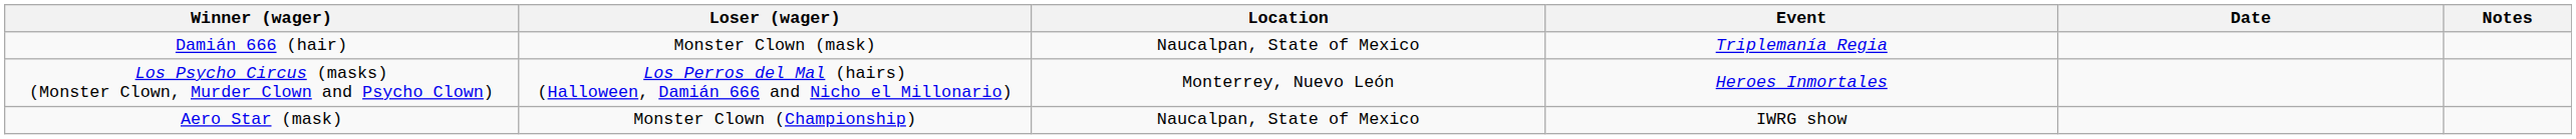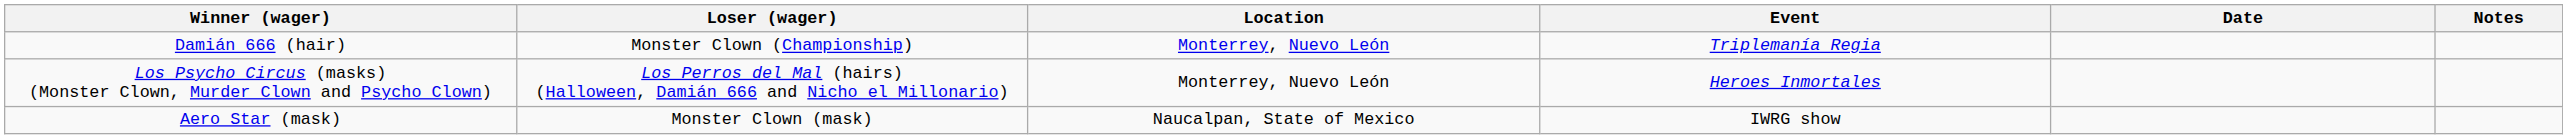Damián 666 (hair) | Loser (wager): Monster Clown (mask) -> Monster Clown (Championship)
Damián 666 (hair) | Location: Naucalpan, State of Mexico -> Monterrey, Nuevo León
Aero Star (mask) | Loser (wager): Monster Clown (Championship) -> Monster Clown (mask)
